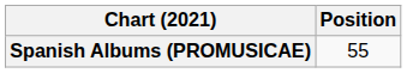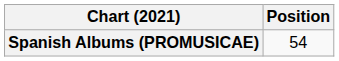Spanish Albums (PROMUSICAE) | Position: 55 -> 54
